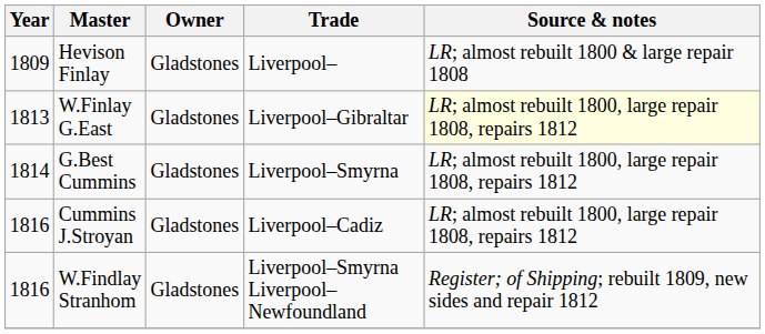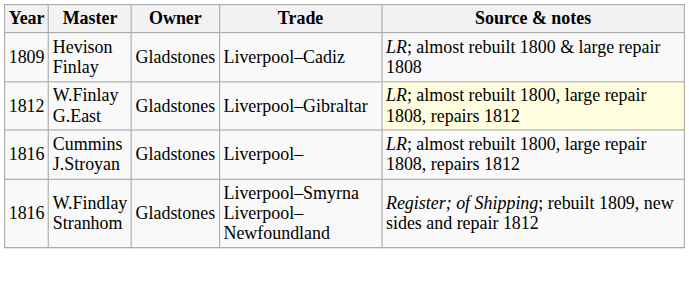Hevison Finlay | Trade: Liverpool– -> Liverpool–Cadiz
W.Finlay G.East | Year: 1813 -> 1812
- row: 1814 | G.Best Cummins | Gladstones | Liverpool–Smyrna | LR; almost rebuilt 1800, large repair 1808, repairs 1812
Cummins J.Stroyan | Trade: Liverpool–Cadiz -> Liverpool–
